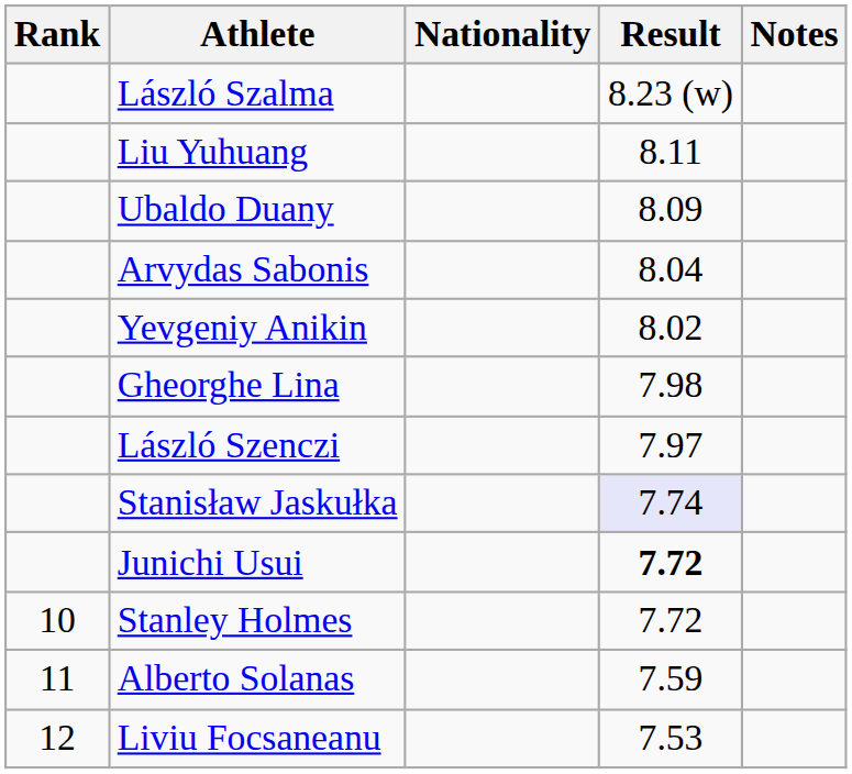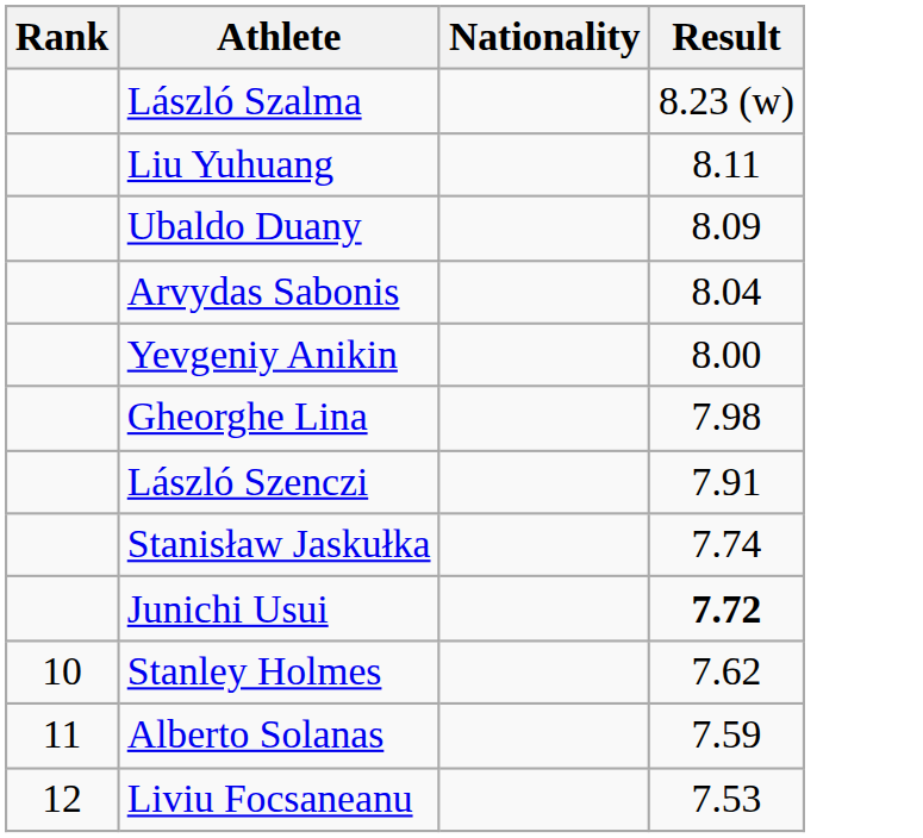- column: Notes
Yevgeniy Anikin | Result: 8.02 -> 8.00
László Szenczi | Result: 7.97 -> 7.91
Stanisław Jaskułka | Result: lavender background -> no background
Stanley Holmes | Result: 7.72 -> 7.62
